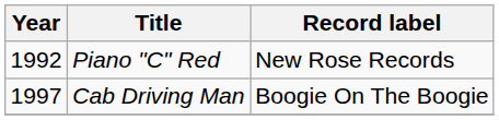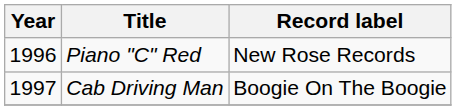Piano "C" Red | Year: 1992 -> 1996
